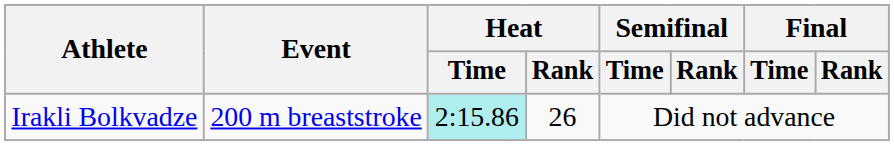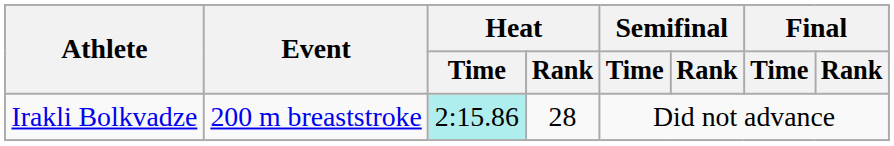Irakli Bolkvadze | Heat / Rank: 26 -> 28
